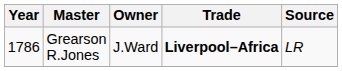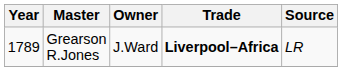Grearson R.Jones | Year: 1786 -> 1789
